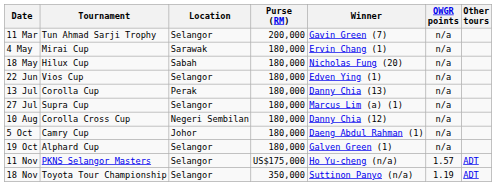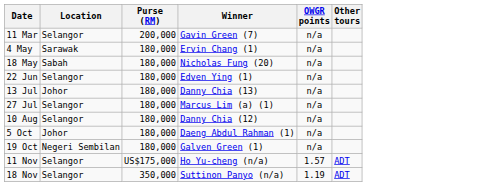- column: Tournament | Tun Ahmad Sarji Trophy | Mirai Cup | Hilux Cup | Vios Cup | Corolla Cup | Supra Cup | Corolla Cross Cup | Camry Cup | Alphard Cup | PKNS Selangor Masters | Toyota Tour Championship
13 Jul | Location: Perak -> Johor
10 Aug | Location: Negeri Sembilan -> Selangor
19 Oct | Location: Selangor -> Negeri Sembilan
